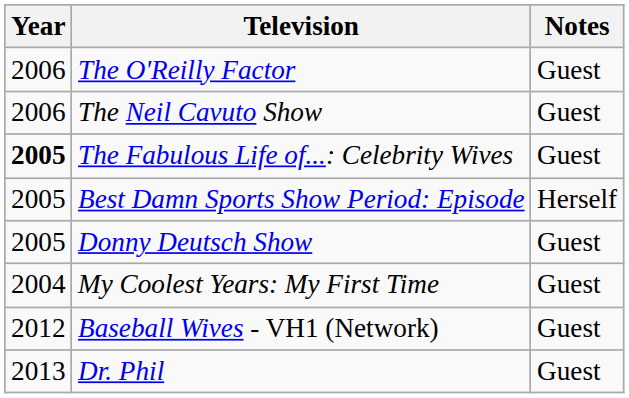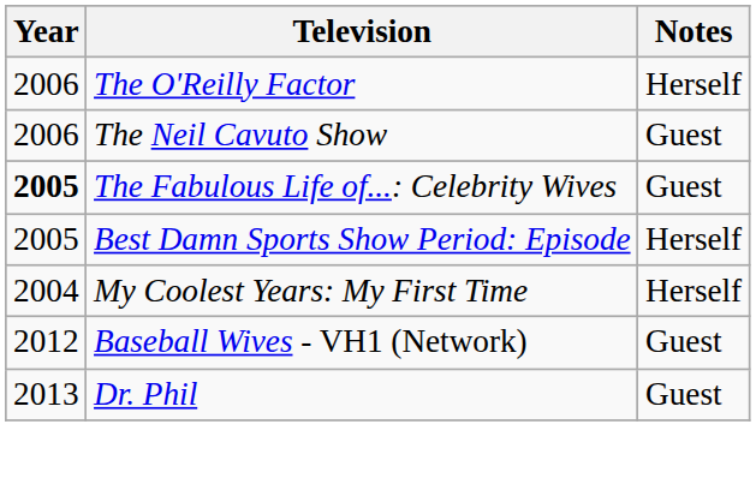The O'Reilly Factor | Notes: Guest -> Herself
- row: 2005 | Donny Deutsch Show | Guest
My Coolest Years: My First Time | Notes: Guest -> Herself
